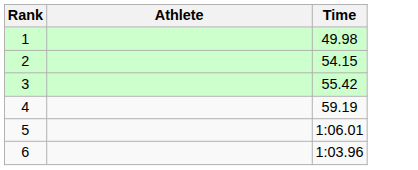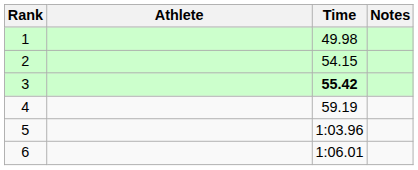+ column: Notes
3 | Time: normal -> bold
5 | Time: 1:06.01 -> 1:03.96
6 | Time: 1:03.96 -> 1:06.01
